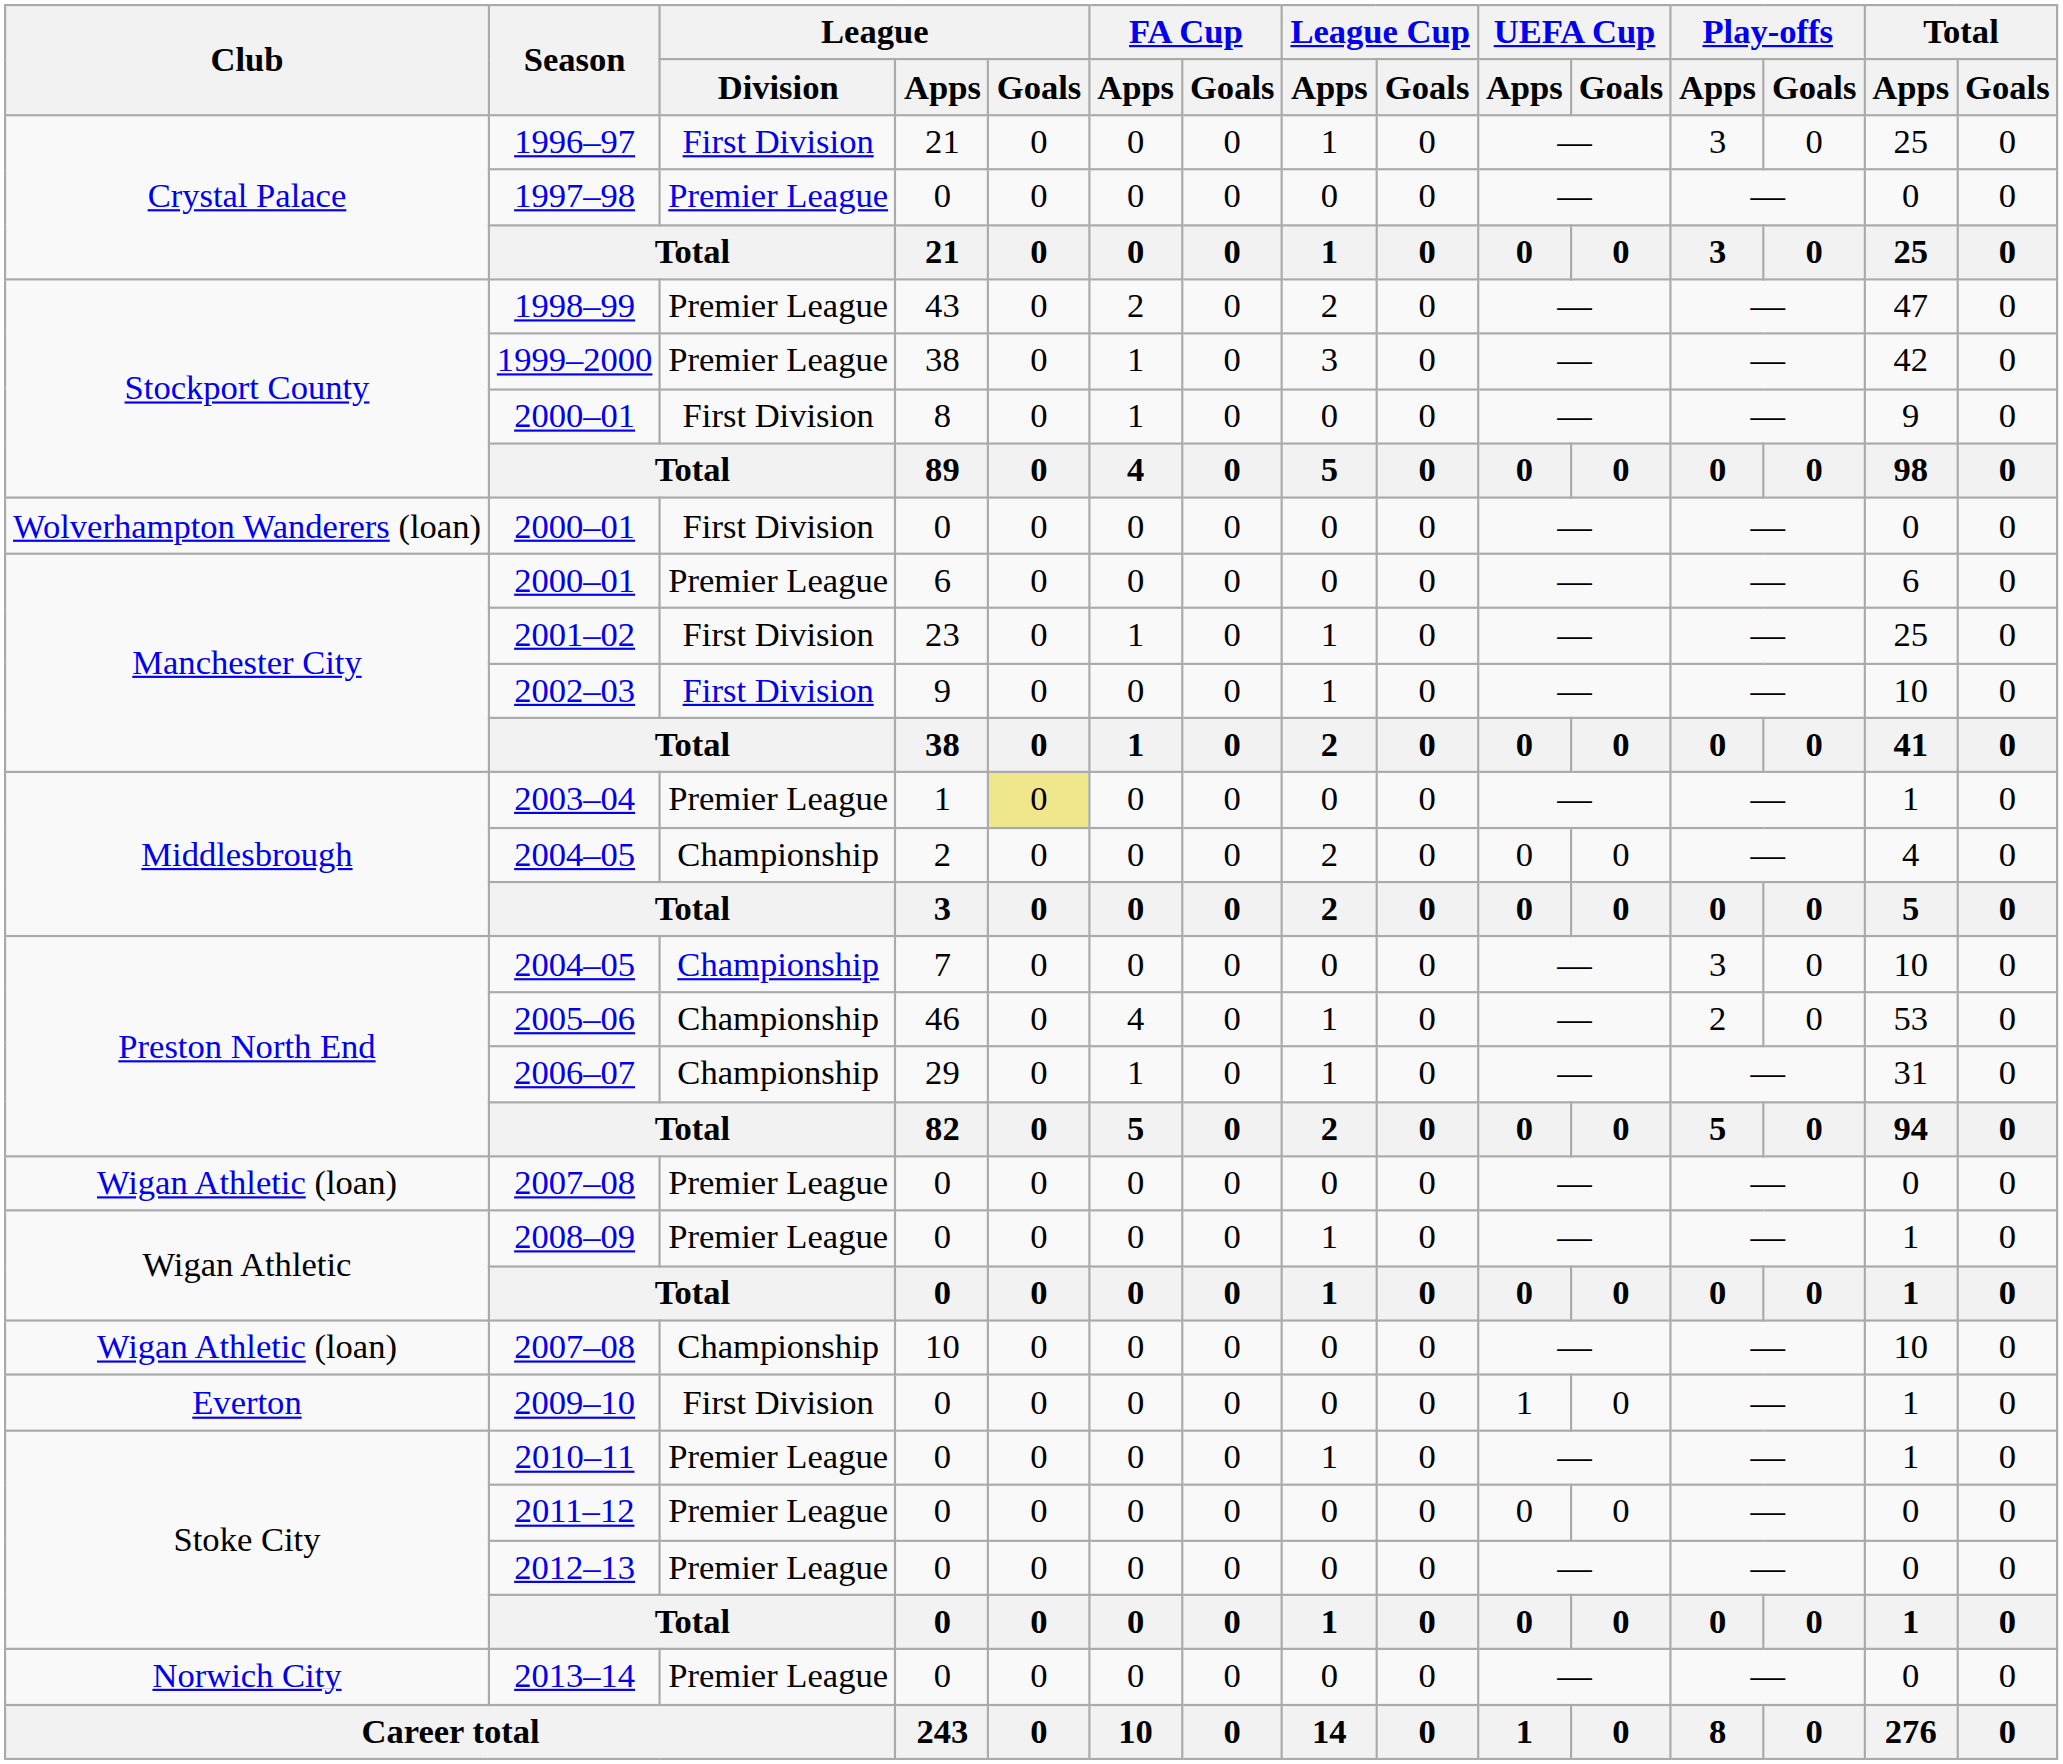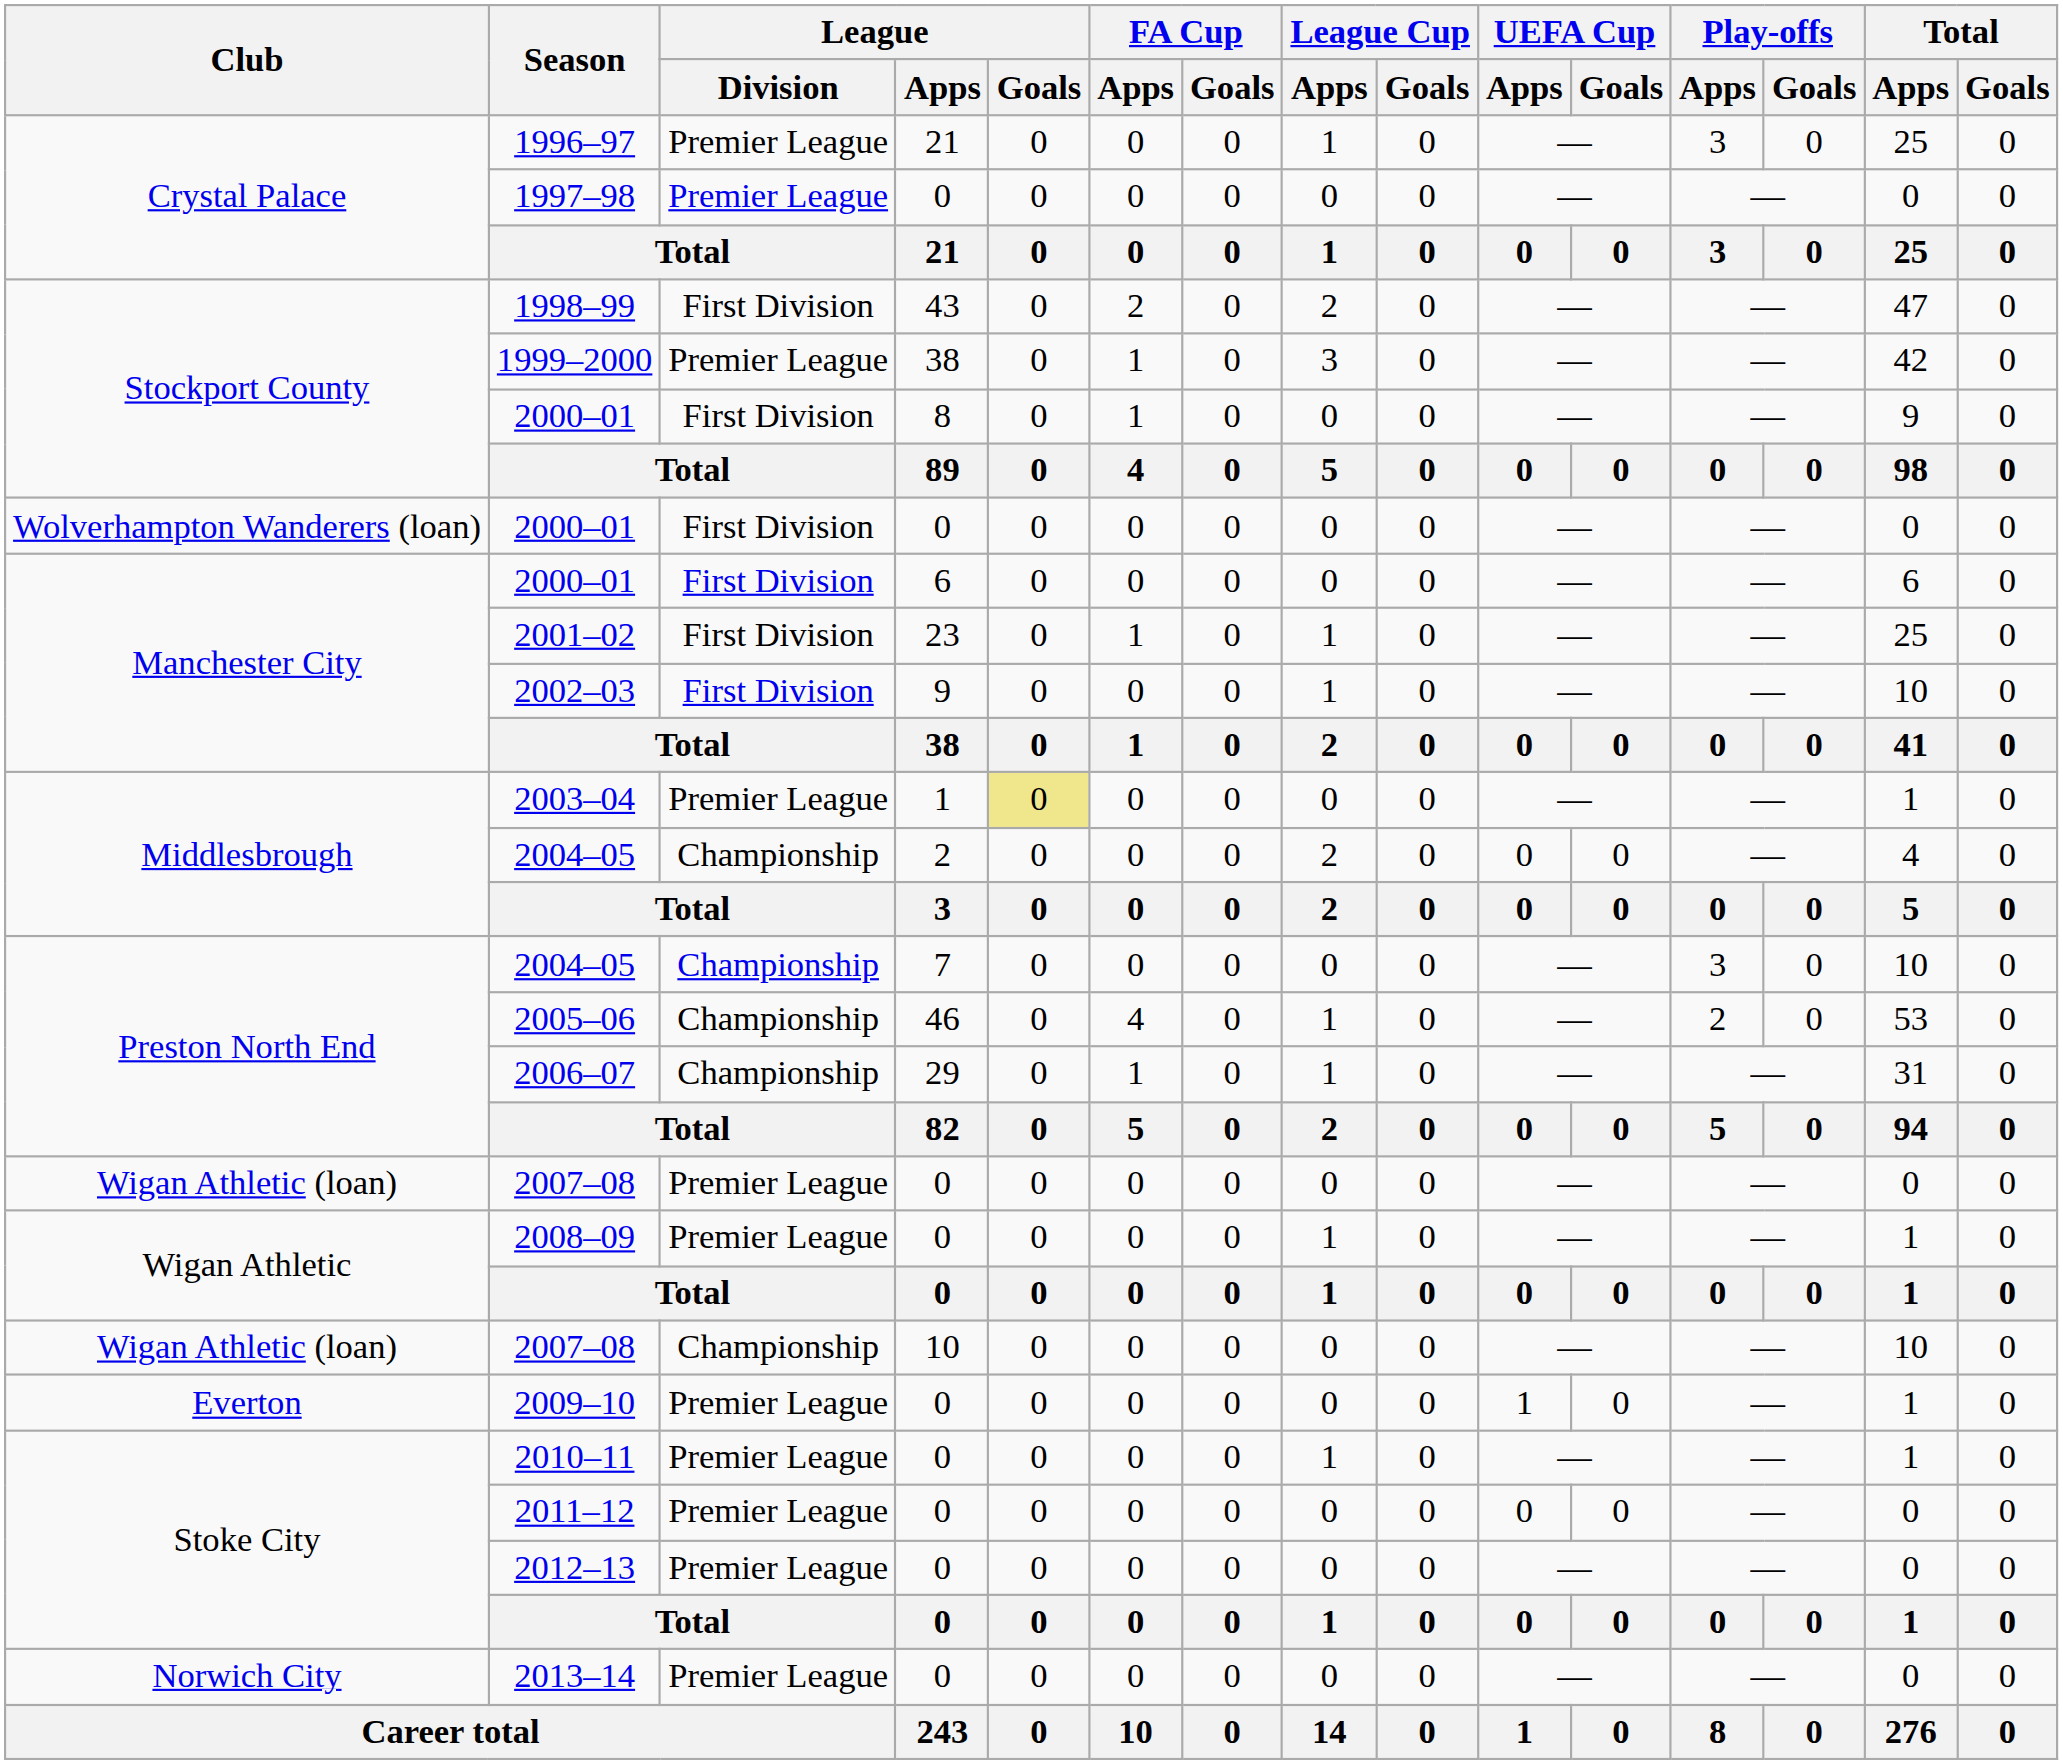1996–97 | League / Division: First Division -> Premier League
1998–99 | League / Division: Premier League -> First Division
2000–01 / 6 | League / Division: Premier League -> First Division
2009–10 | League / Division: First Division -> Premier League
